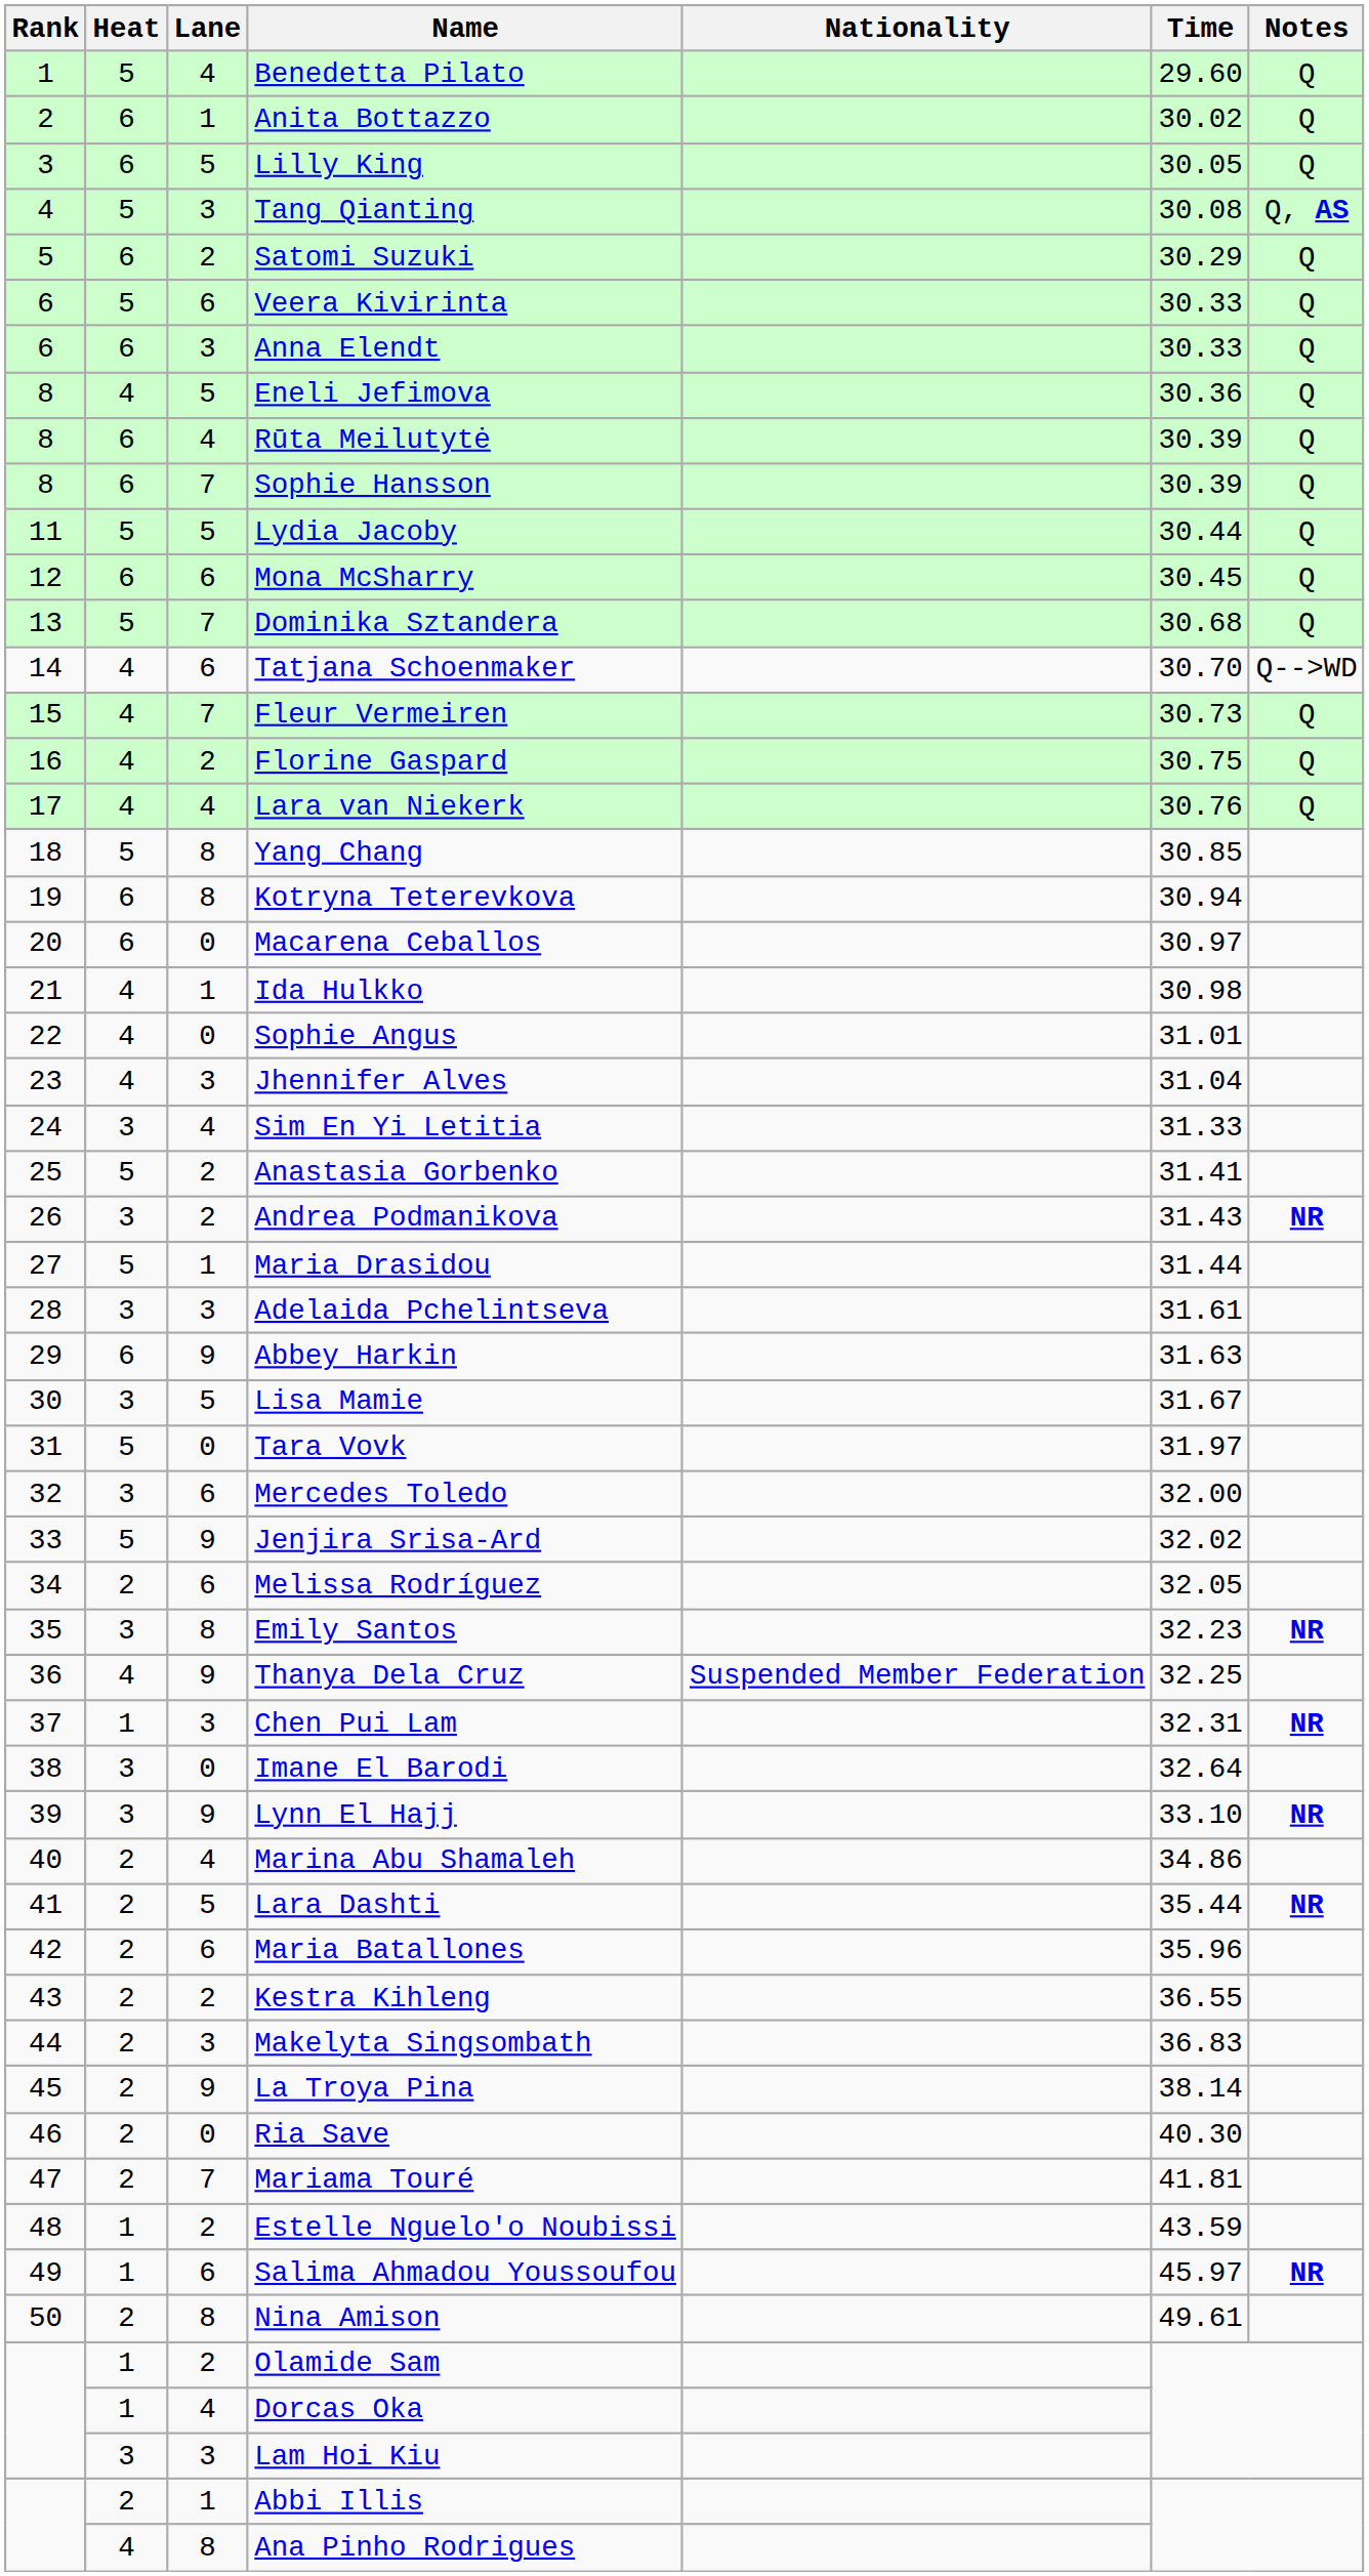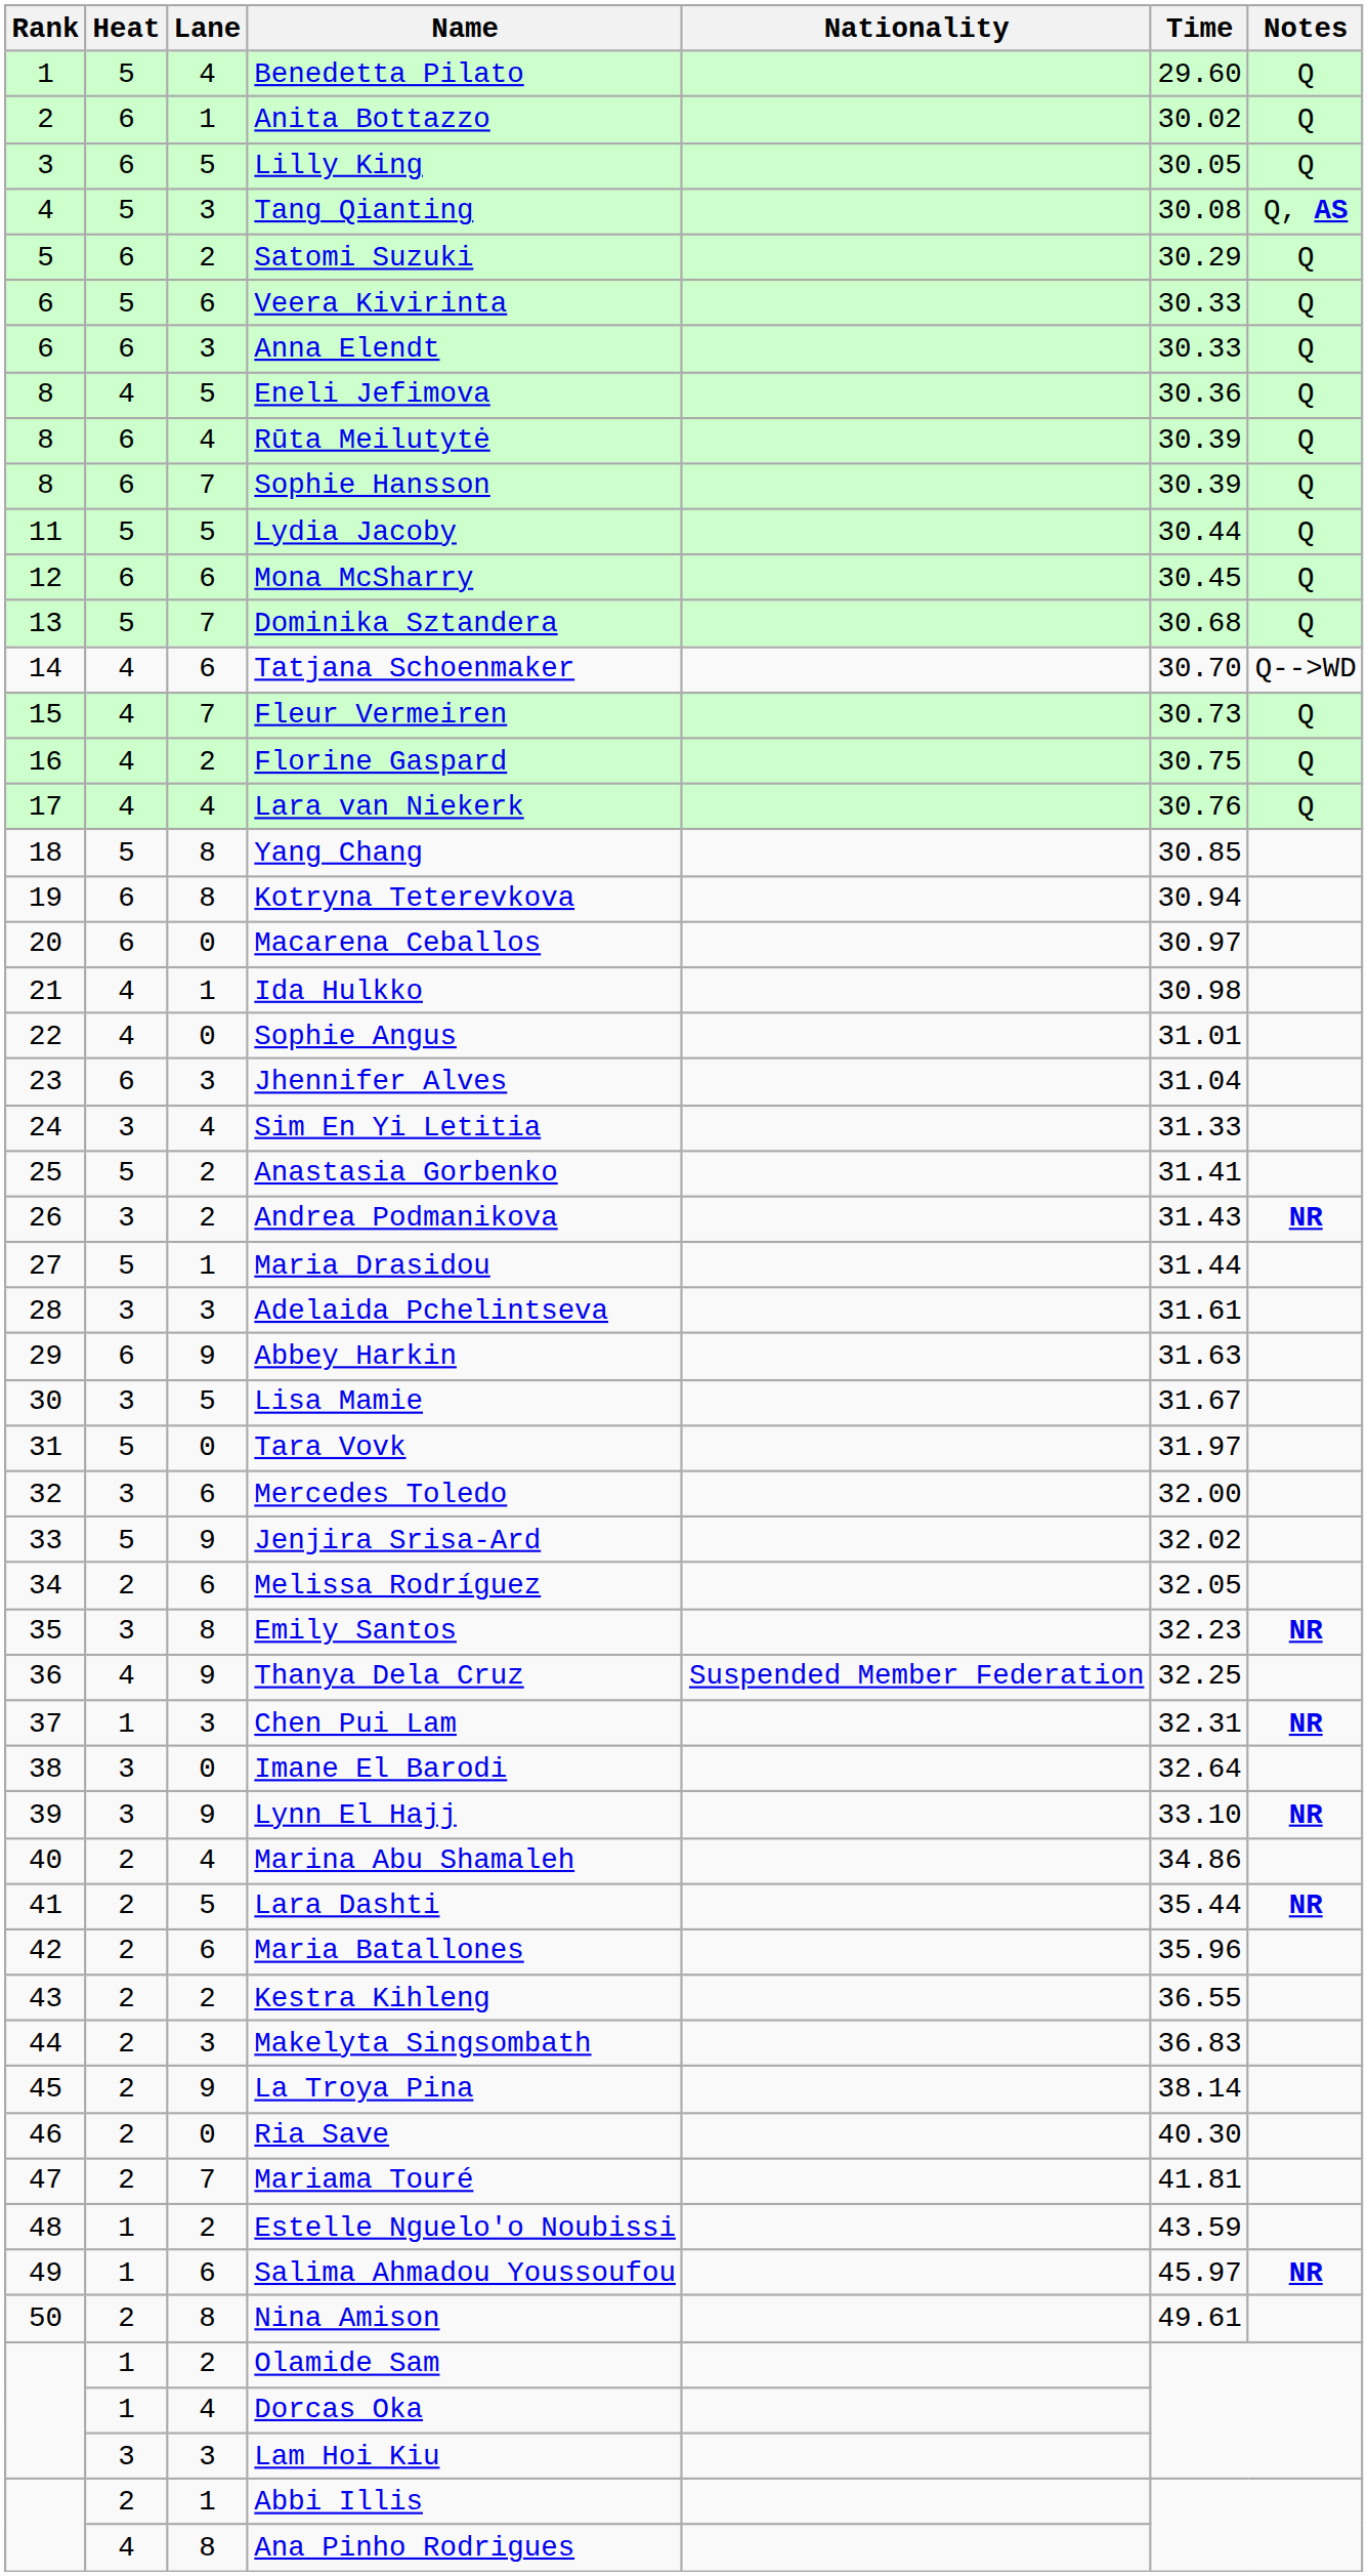Jhennifer Alves | Heat: 4 -> 6
